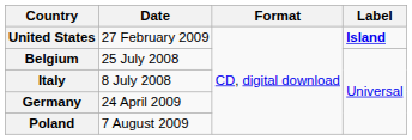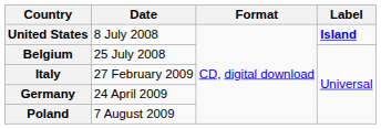United States | Date: 27 February 2009 -> 8 July 2008
Italy | Date: 8 July 2008 -> 27 February 2009
